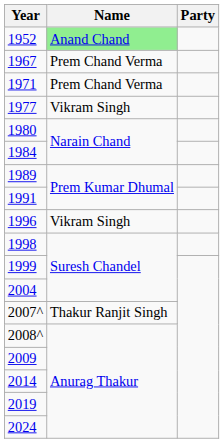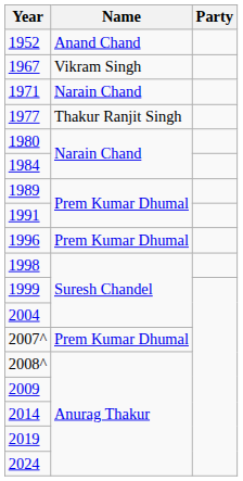1952 | Name: lightgreen background -> no background
1967 | Name: Prem Chand Verma -> Vikram Singh
1971 | Name: Prem Chand Verma -> Narain Chand
1977 | Name: Vikram Singh -> Thakur Ranjit Singh
1996 | Name: Vikram Singh -> Prem Kumar Dhumal
2007^ | Name: Thakur Ranjit Singh -> Prem Kumar Dhumal
